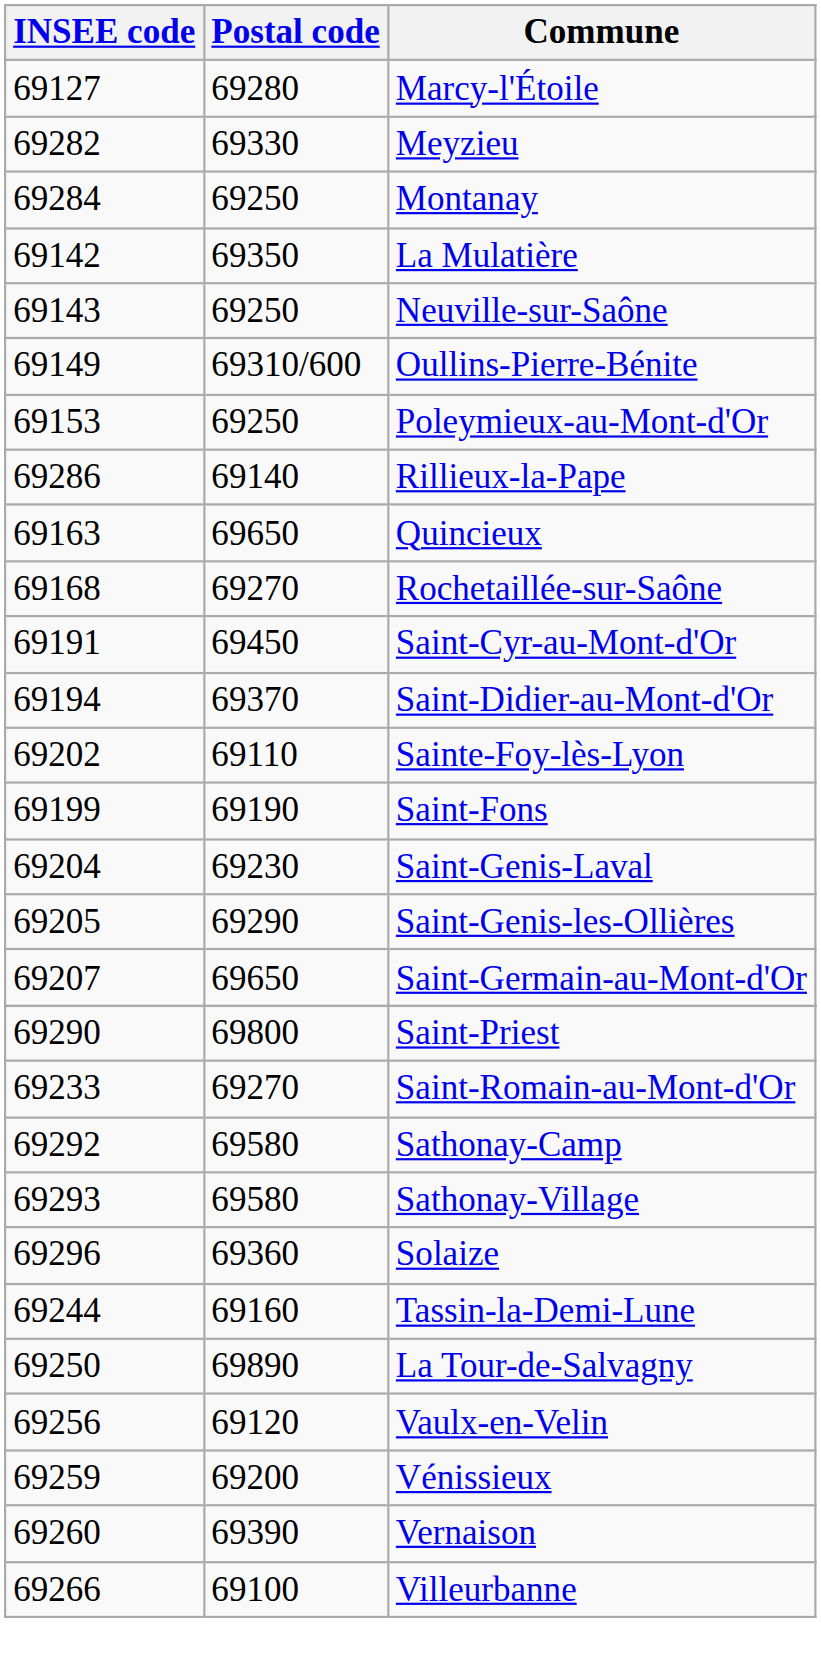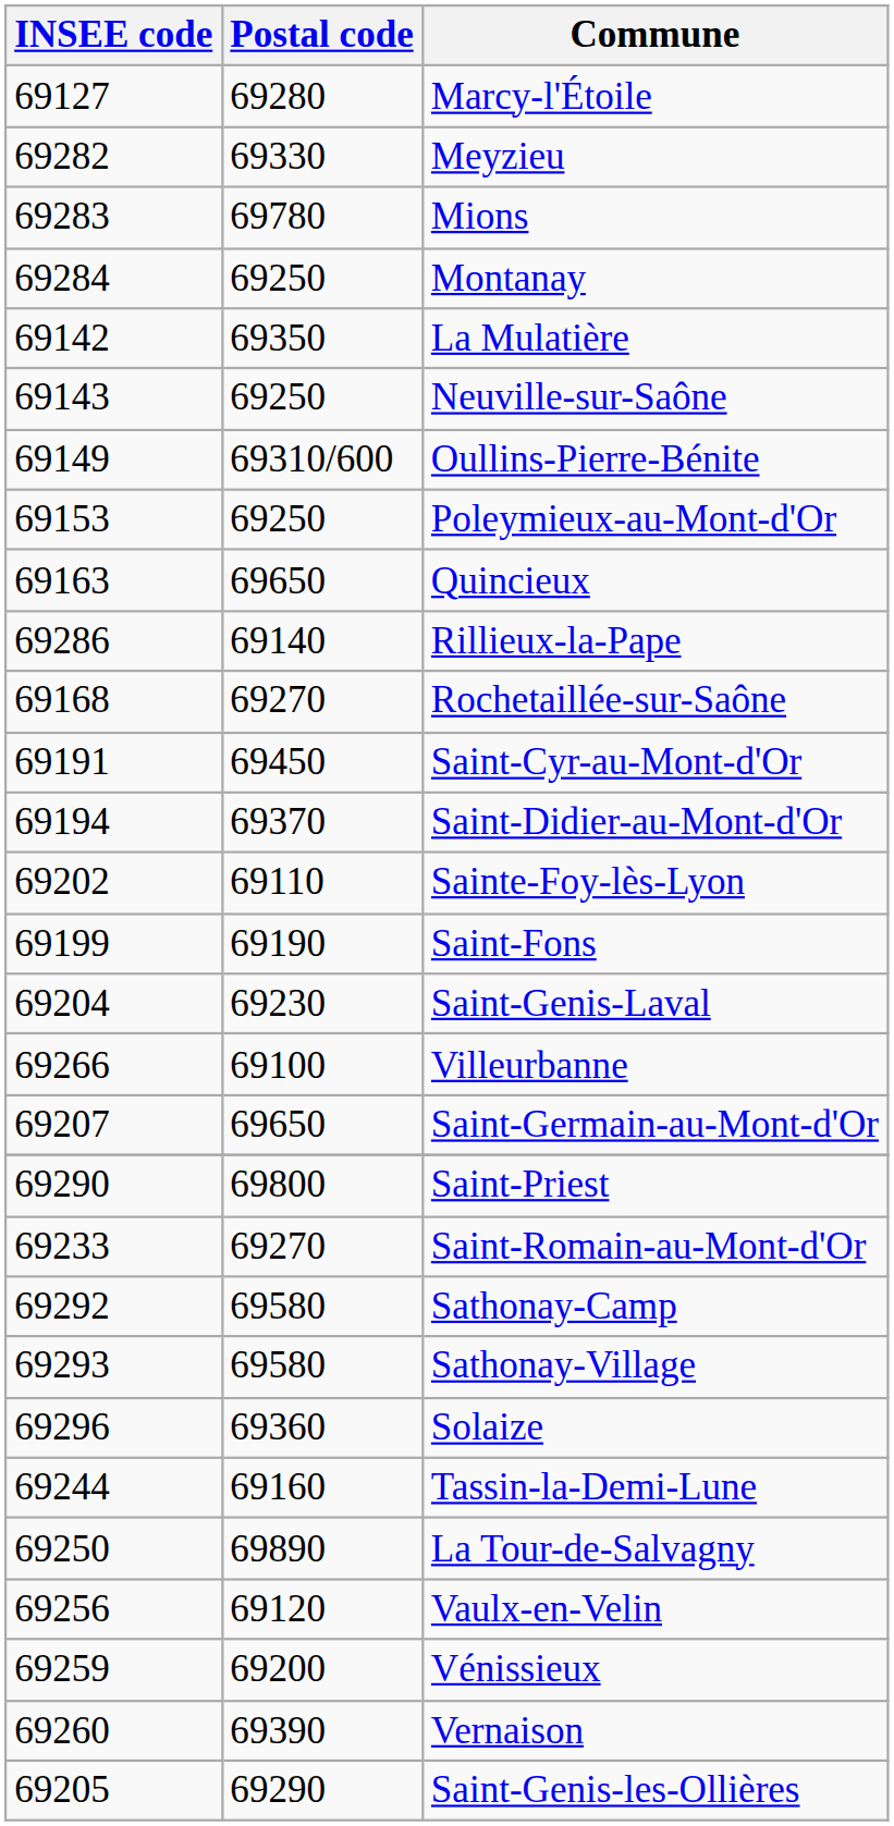+ row: 69283 | 69780 | Mions
rows swapped: Quincieux <-> Rillieux-la-Pape
rows swapped: Saint-Genis-les-Ollières <-> Villeurbanne
